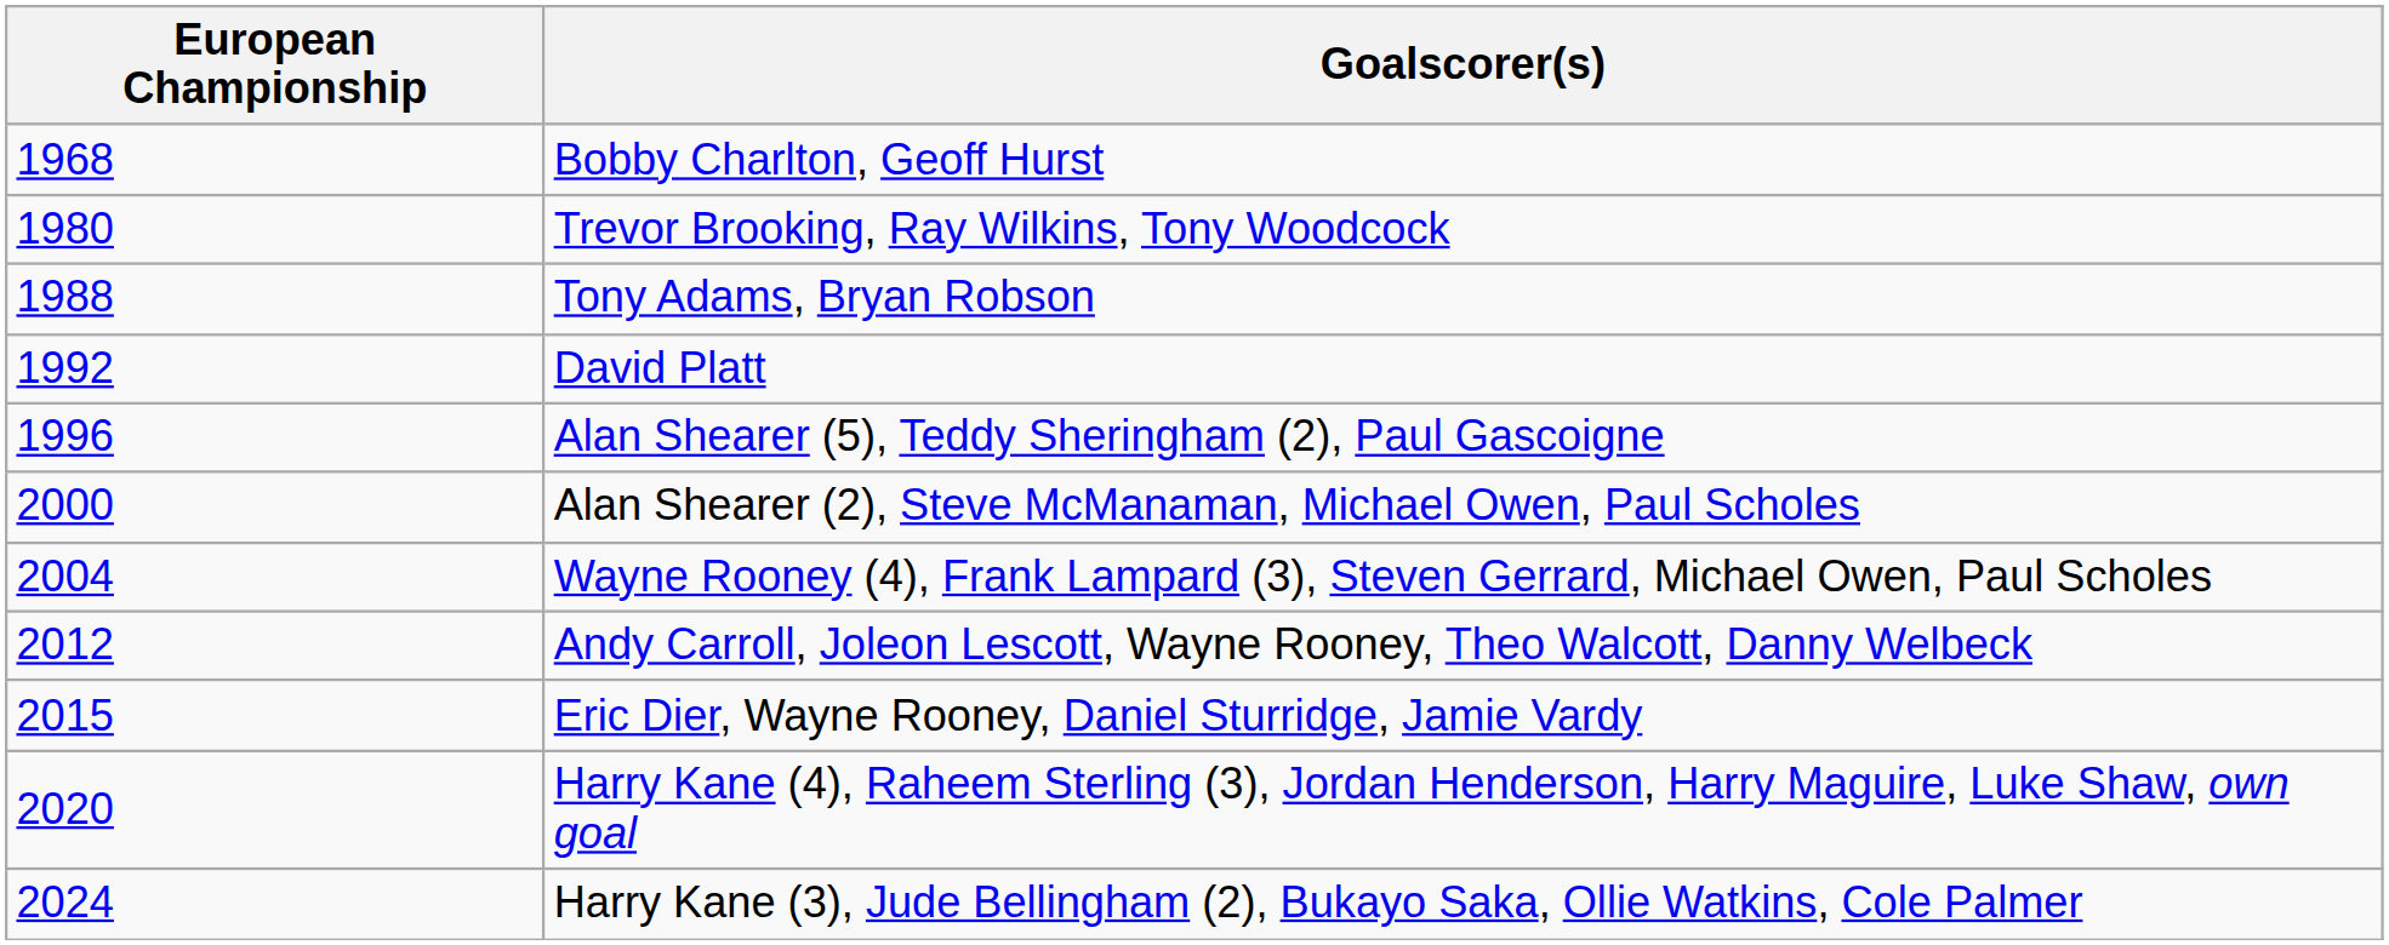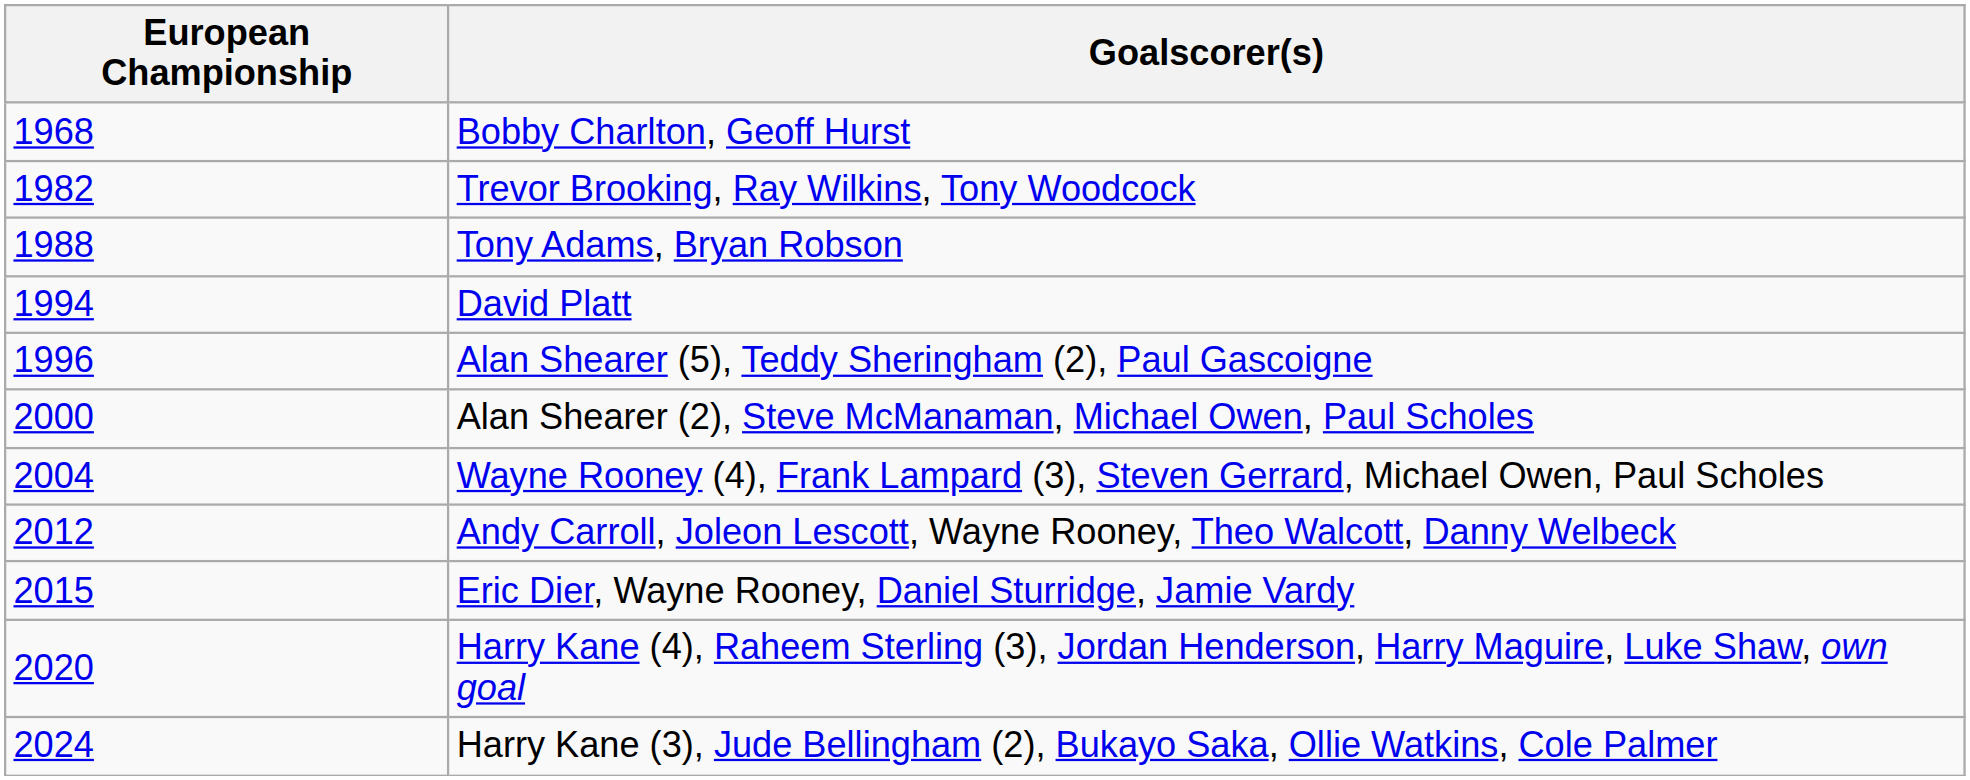Trevor Brooking, Ray Wilkins, Tony Woodcock | European Championship: 1980 -> 1982
David Platt | European Championship: 1992 -> 1994
